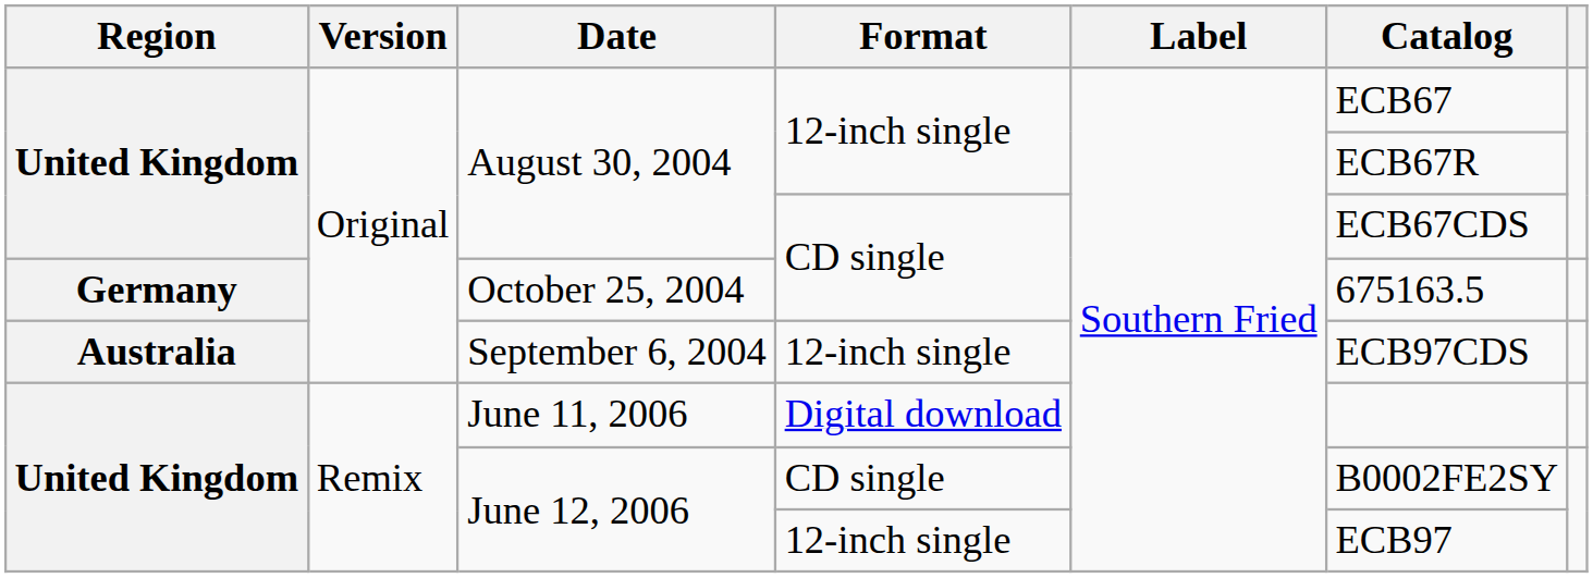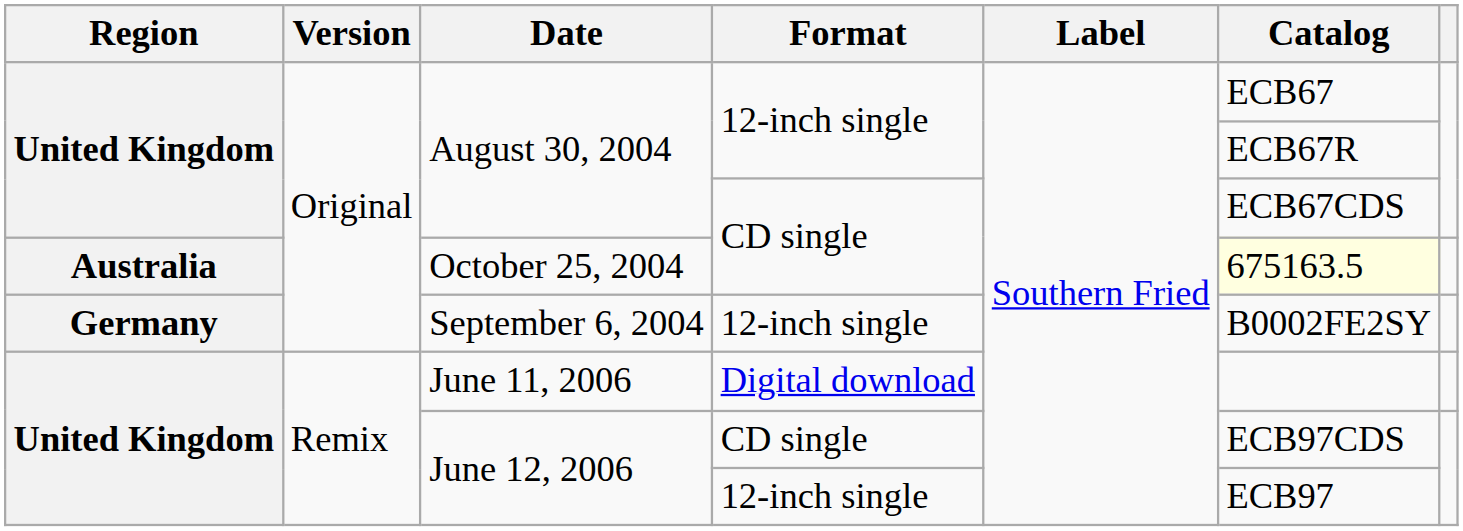October 25, 2004 | Region: Germany -> Australia
October 25, 2004 | Catalog: no background -> lightyellow background
September 6, 2004 | Region: Australia -> Germany
September 6, 2004 | Catalog: ECB97CDS -> B0002FE2SY
June 12, 2006 / CD single | Catalog: B0002FE2SY -> ECB97CDS
